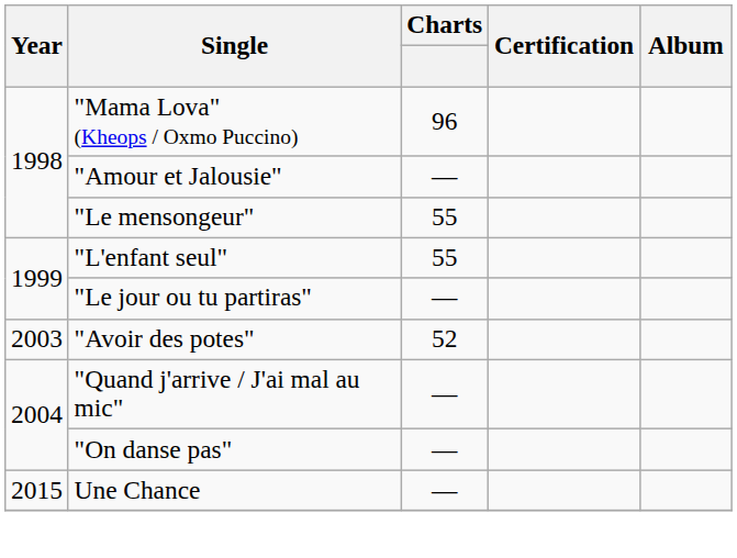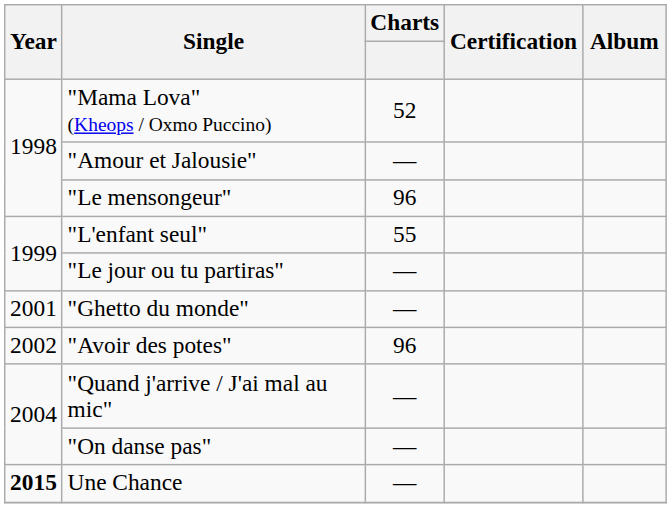"Mama Lova" (Kheops / Oxmo Puccino) | Charts: 96 -> 52
"Le mensongeur" | Charts: 55 -> 96
+ row: 2001 | "Ghetto du monde" | —
"Avoir des potes" | Year: 2003 -> 2002
"Avoir des potes" | Charts: 52 -> 96
Une Chance | Year: normal -> bold
